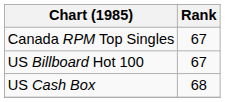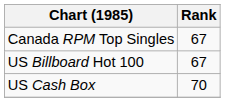US Cash Box | Rank: 68 -> 70
